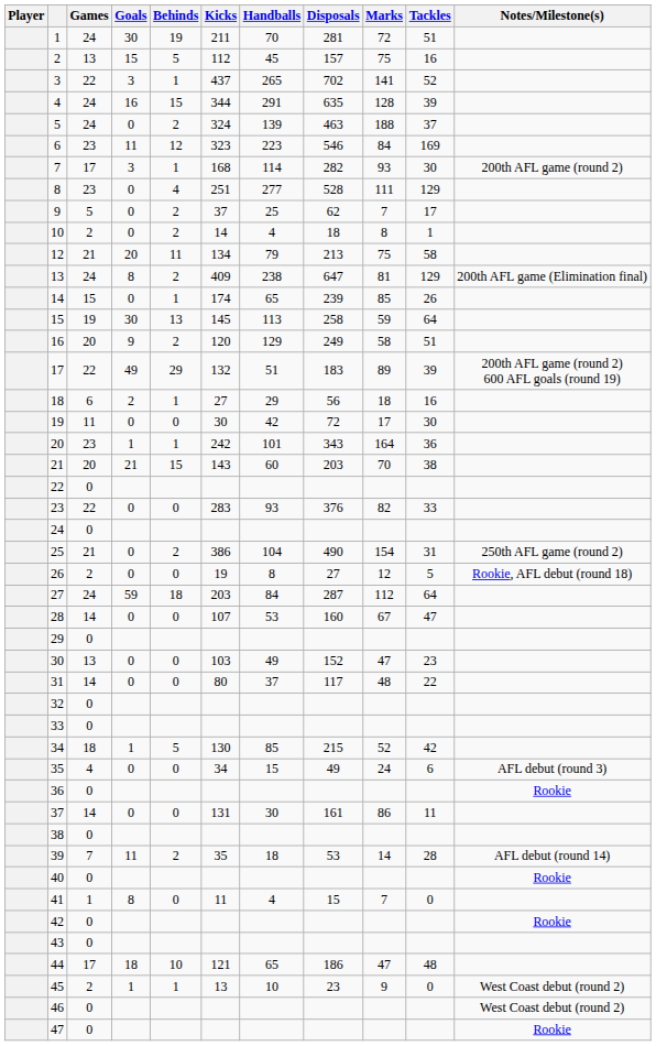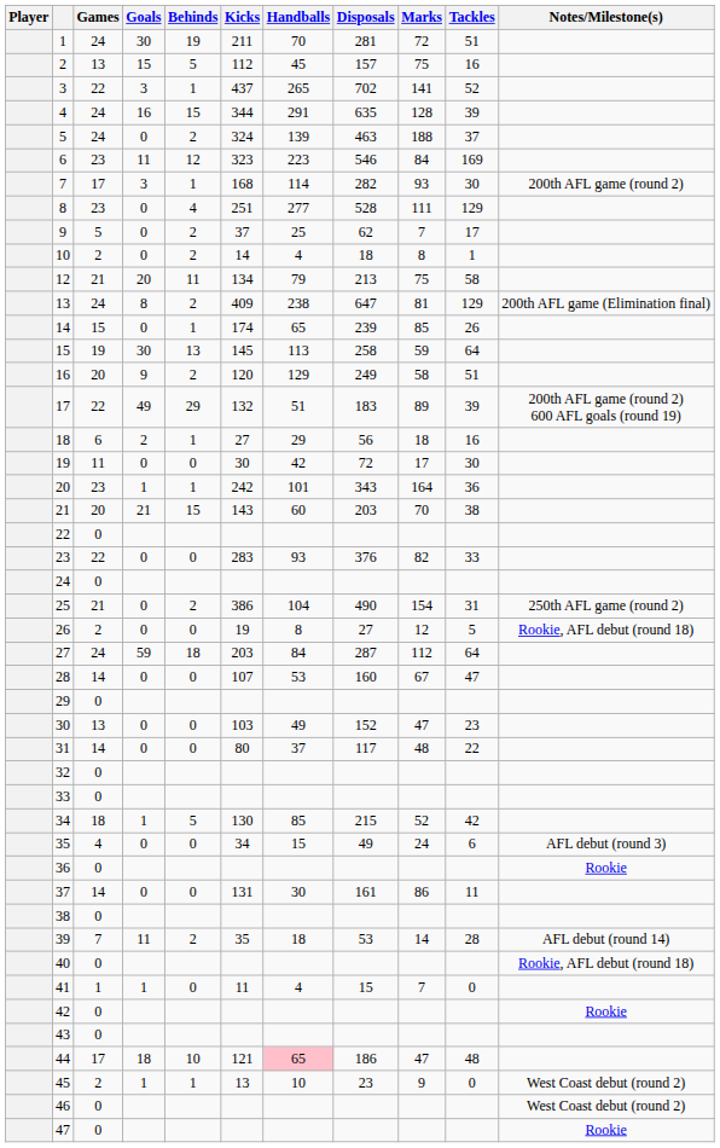40 | Notes/Milestone(s): Rookie -> Rookie, AFL debut (round 18)
41 | Goals: 8 -> 1
44 | Handballs: no background -> pink background
